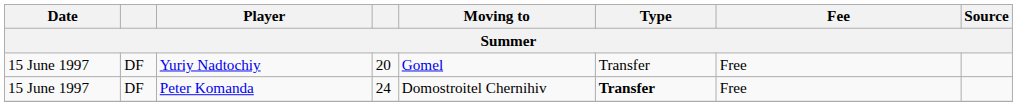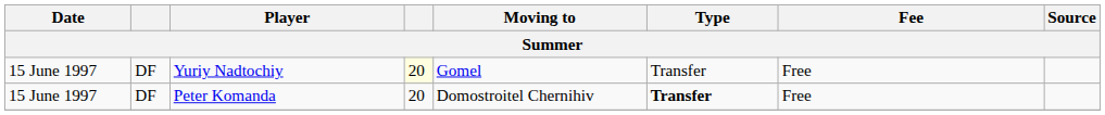Yuriy Nadtochiy | column 4: no background -> lightyellow background
Peter Komanda | column 4: 24 -> 20
